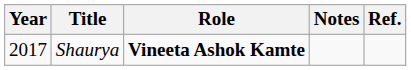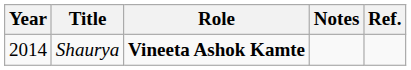Shaurya | Year: 2017 -> 2014
